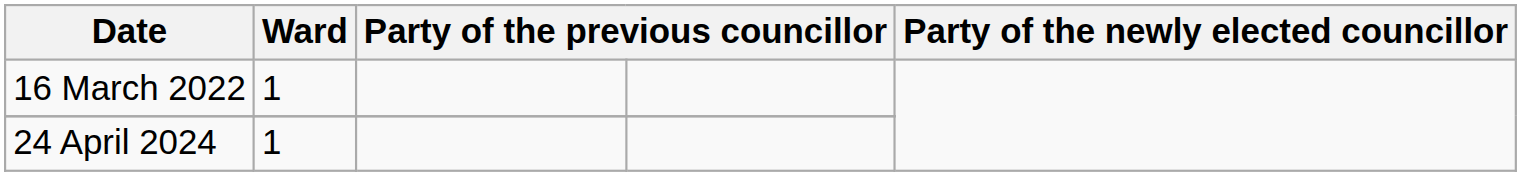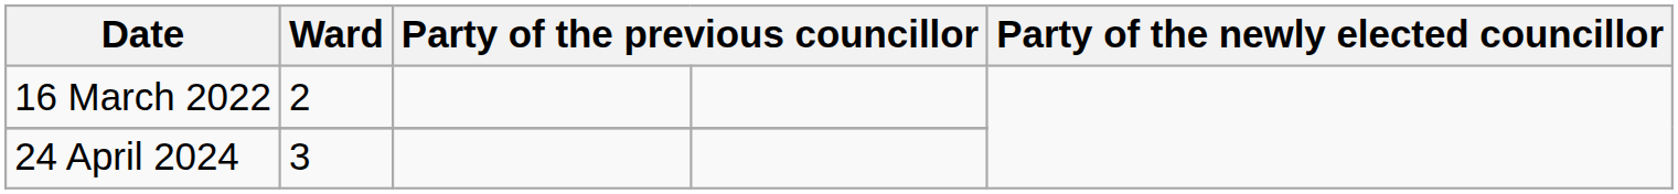16 March 2022 | Ward: 1 -> 2
24 April 2024 | Ward: 1 -> 3
